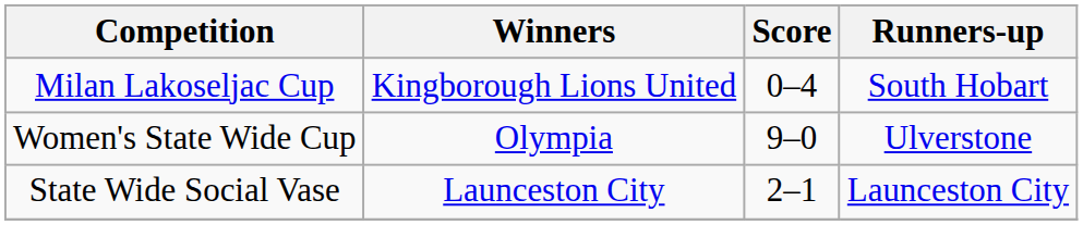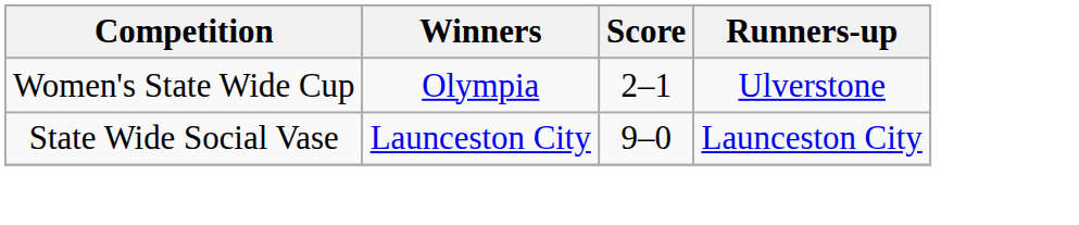- row: Milan Lakoseljac Cup | Kingborough Lions United | 0–4 | South Hobart
Women's State Wide Cup | Score: 9–0 -> 2–1
State Wide Social Vase | Score: 2–1 -> 9–0
